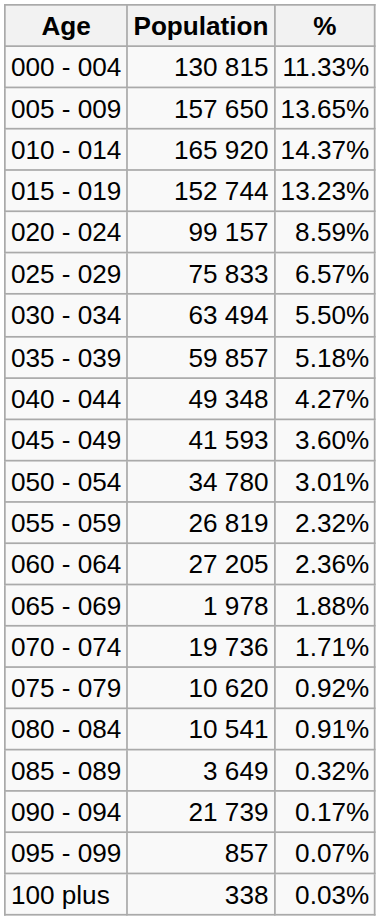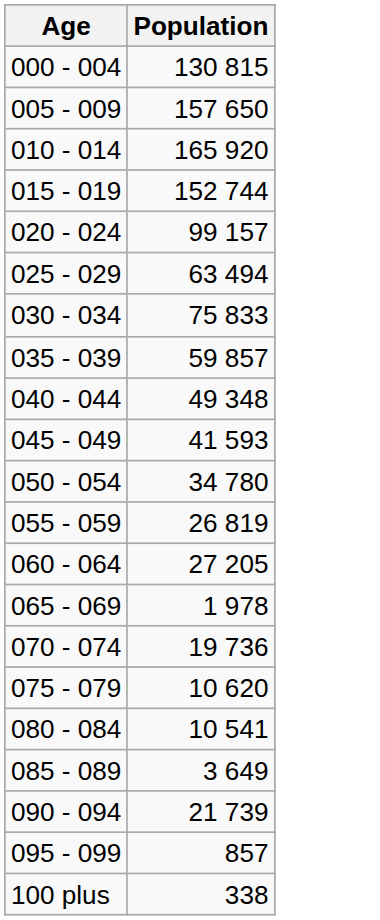- column: % | 11.33% | 13.65% | 14.37% | 13.23% | 8.59% | 6.57% | 5.50% | 5.18% | 4.27% | 3.60% | 3.01% | 2.32% | 2.36% | 1.88% | 1.71% | 0.92% | 0.91% | 0.32% | 0.17% | 0.07% | 0.03%
025 - 029 | Population: 75 833 -> 63 494
030 - 034 | Population: 63 494 -> 75 833
